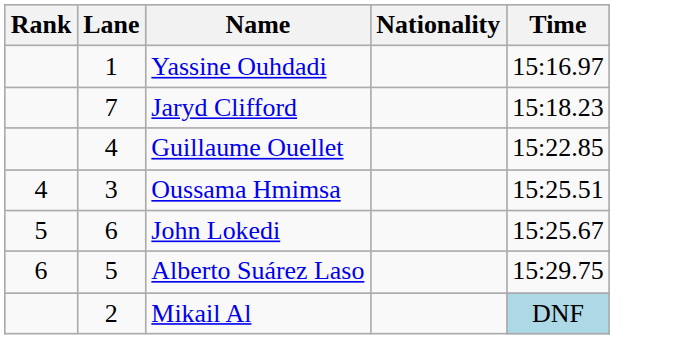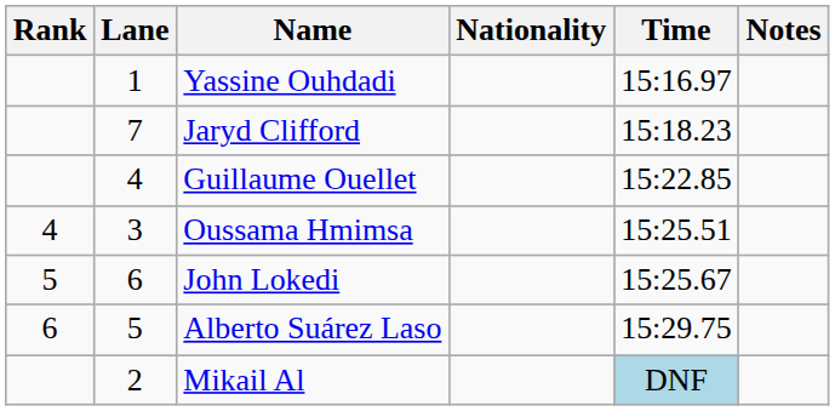+ column: Notes
